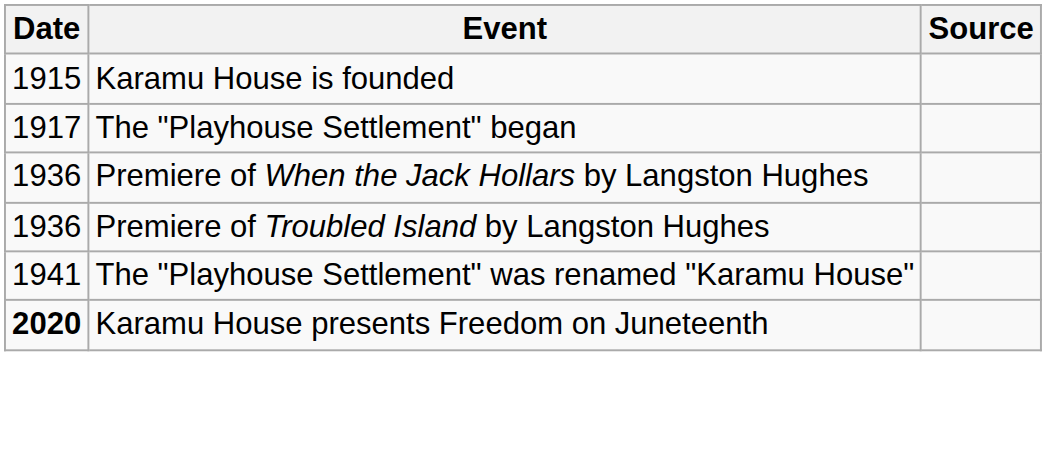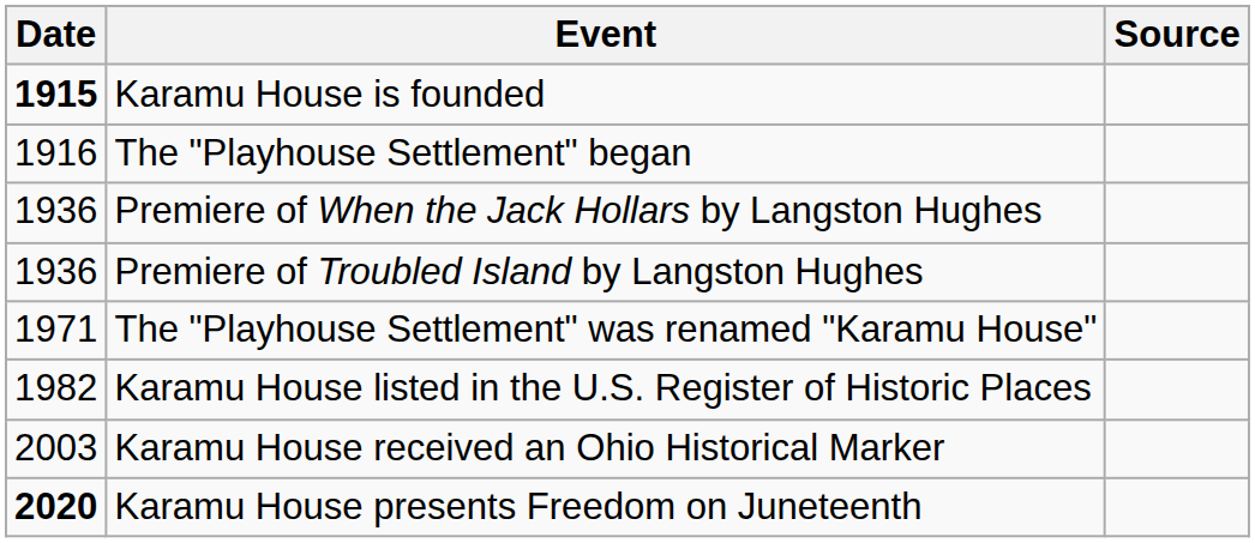Karamu House is founded | Date: normal -> bold
The "Playhouse Settlement" began | Date: 1917 -> 1916
The "Playhouse Settlement" was renamed "Karamu House" | Date: 1941 -> 1971
+ row: 1982 | Karamu House listed in the U.S. Register of Historic Places
+ row: 2003 | Karamu House received an Ohio Historical Marker
